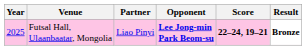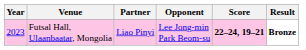Futsal Hall, Ulaanbaatar, Mongolia | Year: 2025 -> 2023
Futsal Hall, Ulaanbaatar, Mongolia | Opponent: bold -> normal
